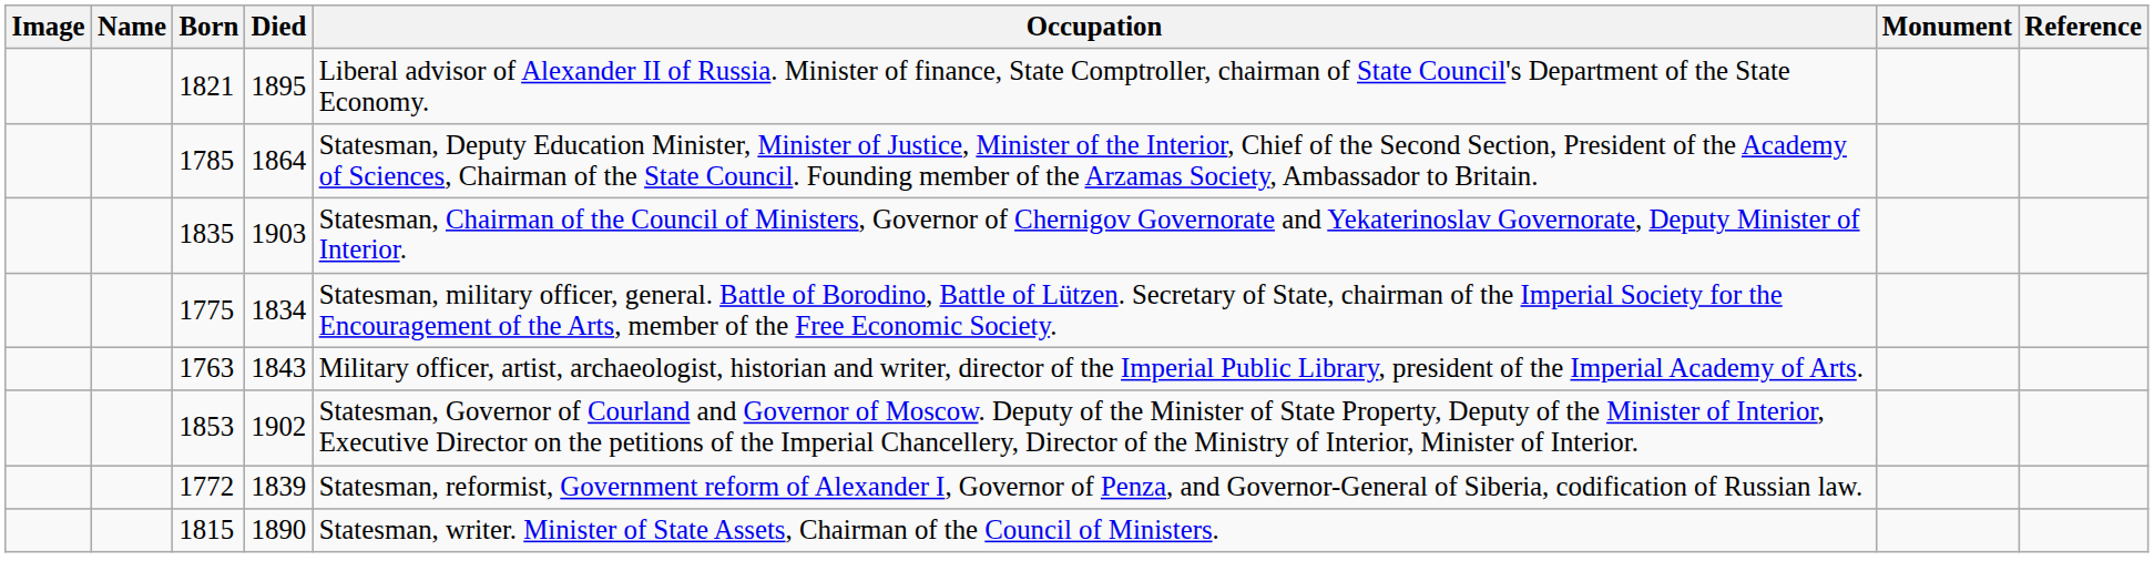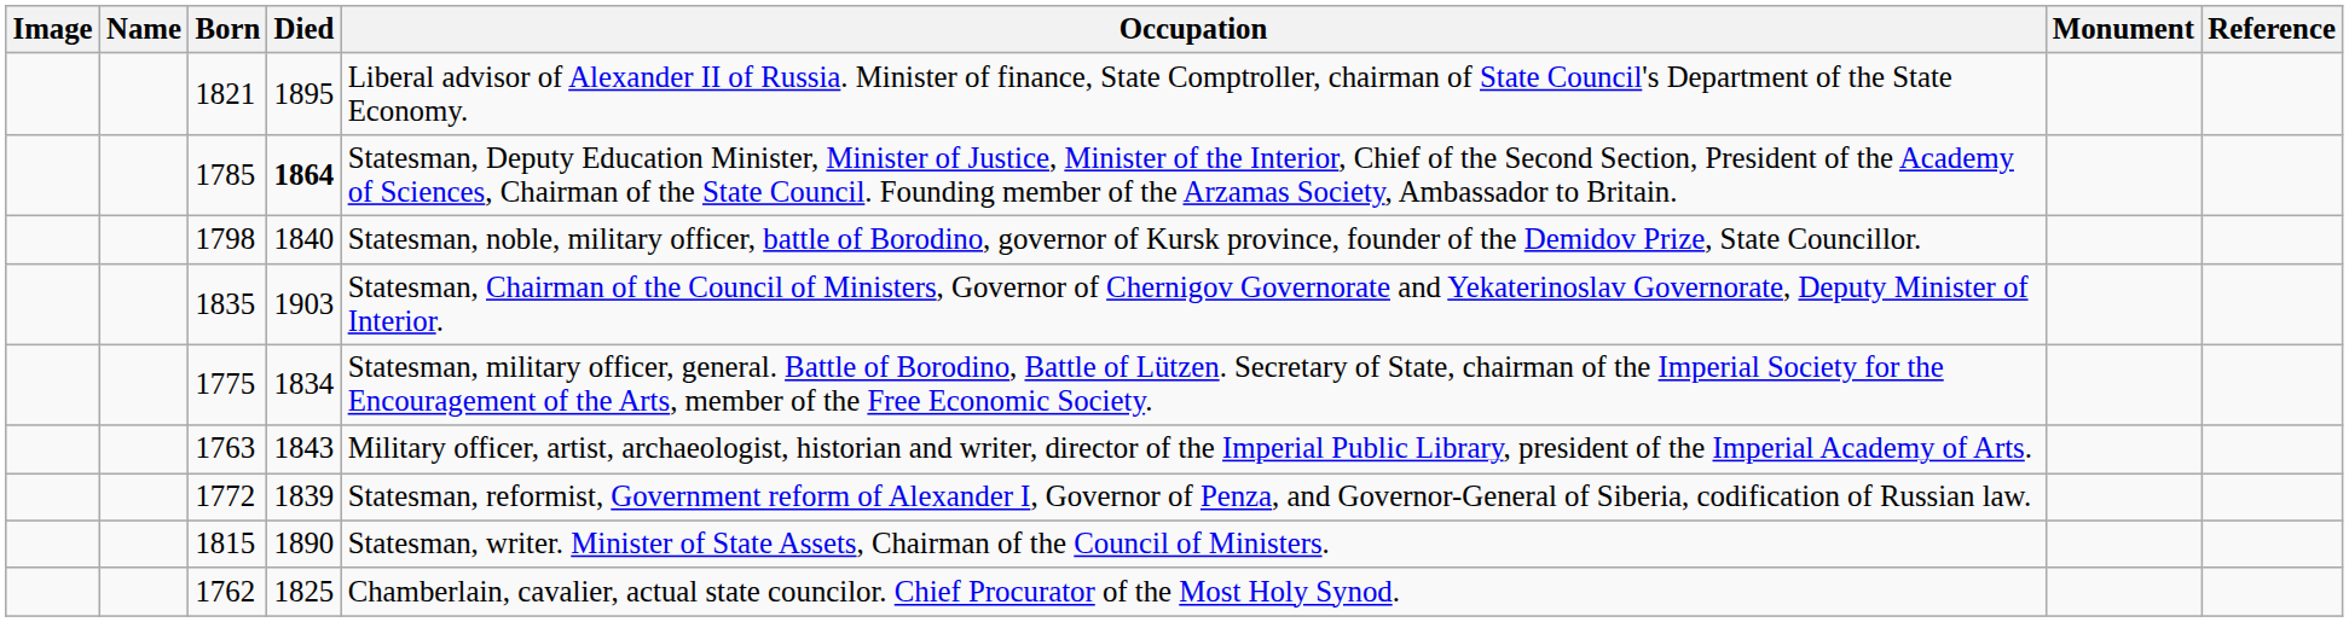1785 | Died: normal -> bold
+ row: 1798 | 1840 | Statesman, noble, military officer, battle of Borodino, governor of Kursk province, founder of the Demidov Prize, State Councillor.
- row: 1853 | 1902 | Statesman, Governor of Courland and Governor of Moscow. Deputy of the Minister of State Property, Deputy of the Minister of Interior, Executive Director on the petitions of the Imperial Chancellery, Director of the Ministry of Interior, Minister of Interior.
+ row: 1762 | 1825 | Chamberlain, cavalier, actual state councilor. Chief Procurator of the Most Holy Synod.
